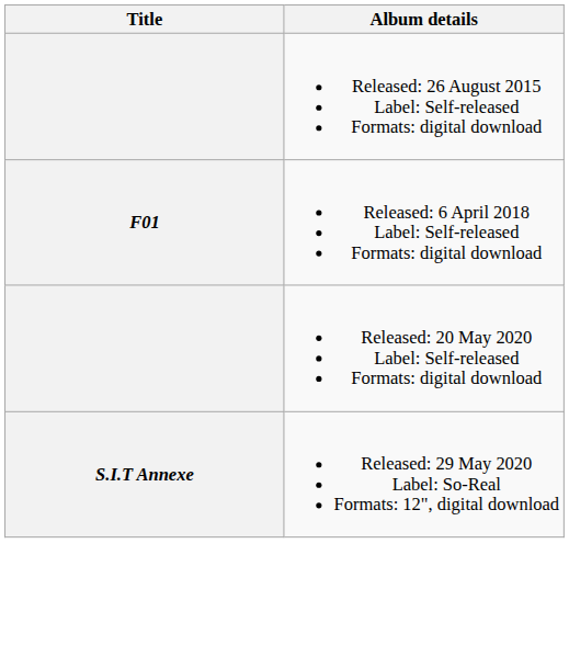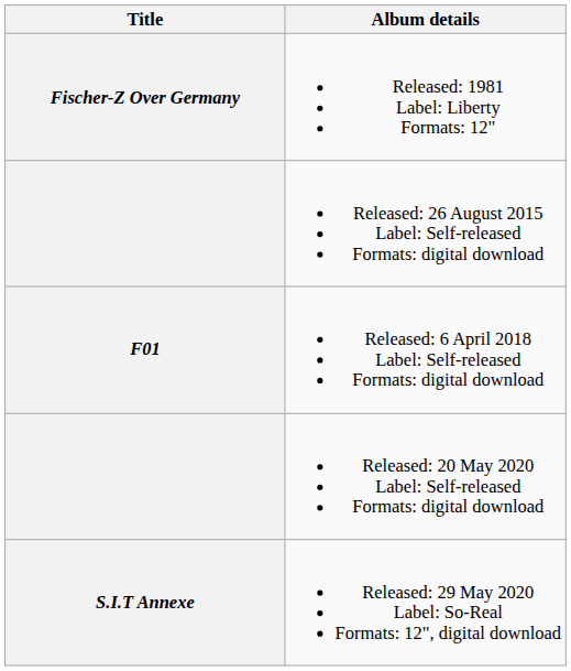+ row: Fischer-Z Over Germany | Released: 1981 Label: Liberty Formats: 12"
